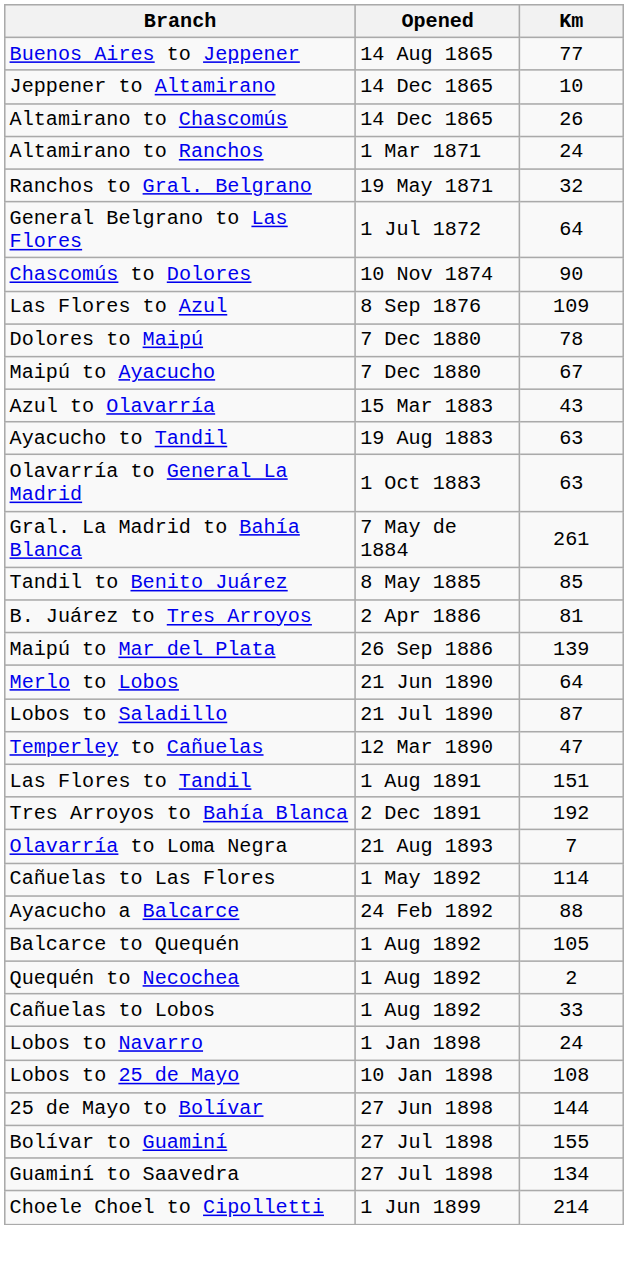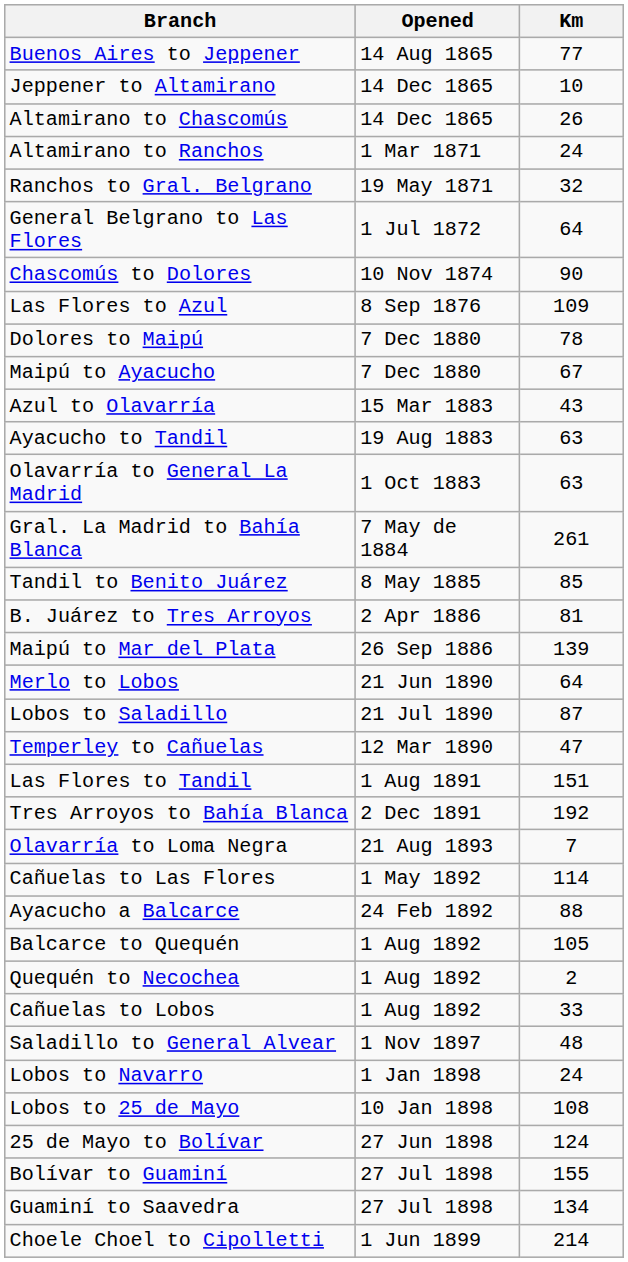+ row: Saladillo to General Alvear | 1 Nov 1897 | 48
25 de Mayo to Bolívar | Km: 144 -> 124
